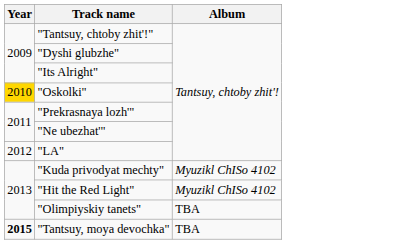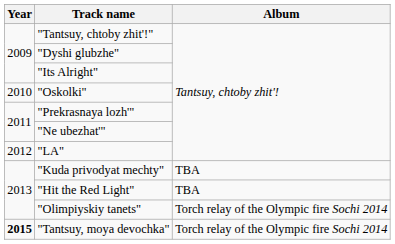"Oskolki" | Year: gold background -> no background
"Kuda privodyat mechty" | Album: Myuzikl ChISo 4102 -> TBA
"Hit the Red Light" | Album: Myuzikl ChISo 4102 -> TBA
"Olimpiyskiy tanets" | Album: TBA -> Torch relay of the Olympic fire Sochi 2014
"Tantsuy, moya devochka" | Album: TBA -> Torch relay of the Olympic fire Sochi 2014
